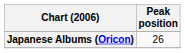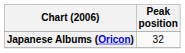Japanese Albums (Oricon) | Peak position: 26 -> 32
